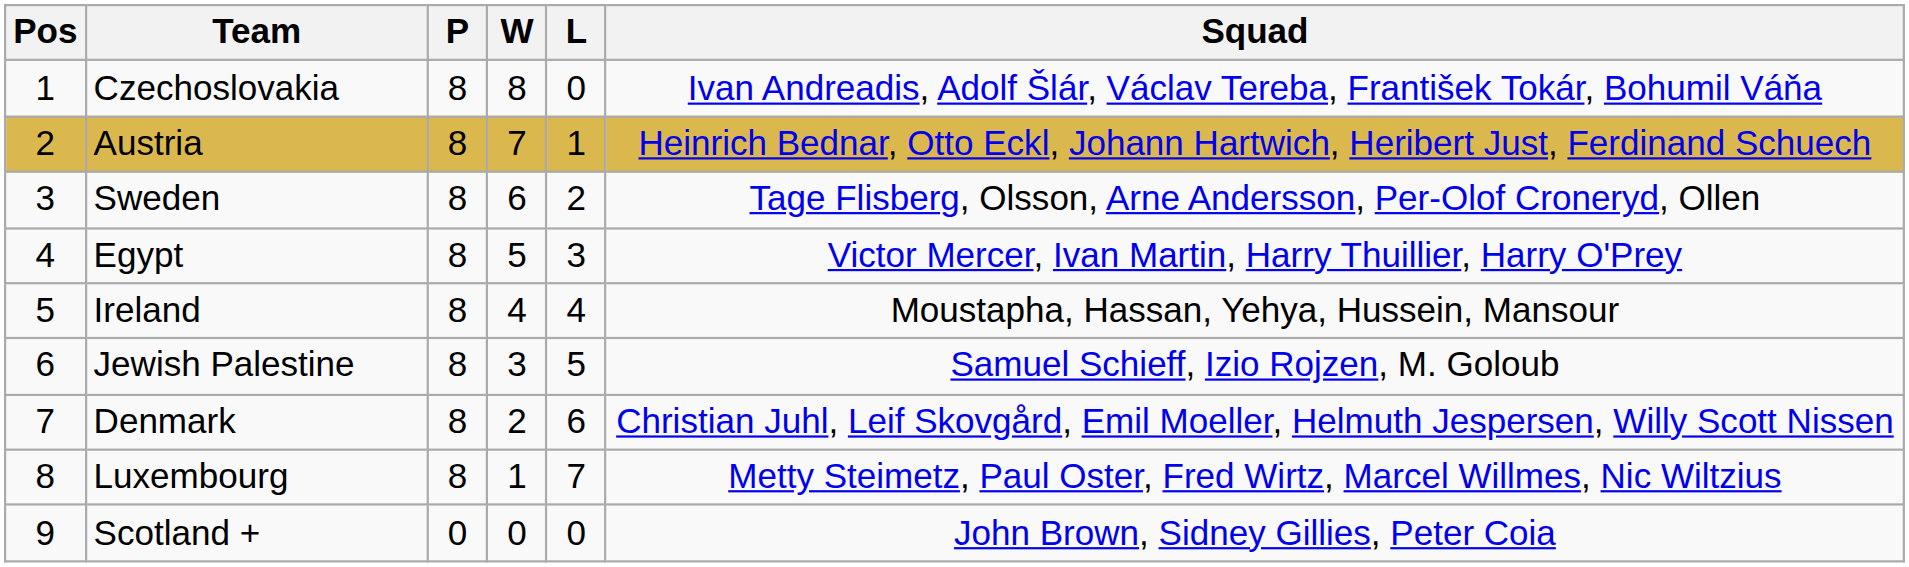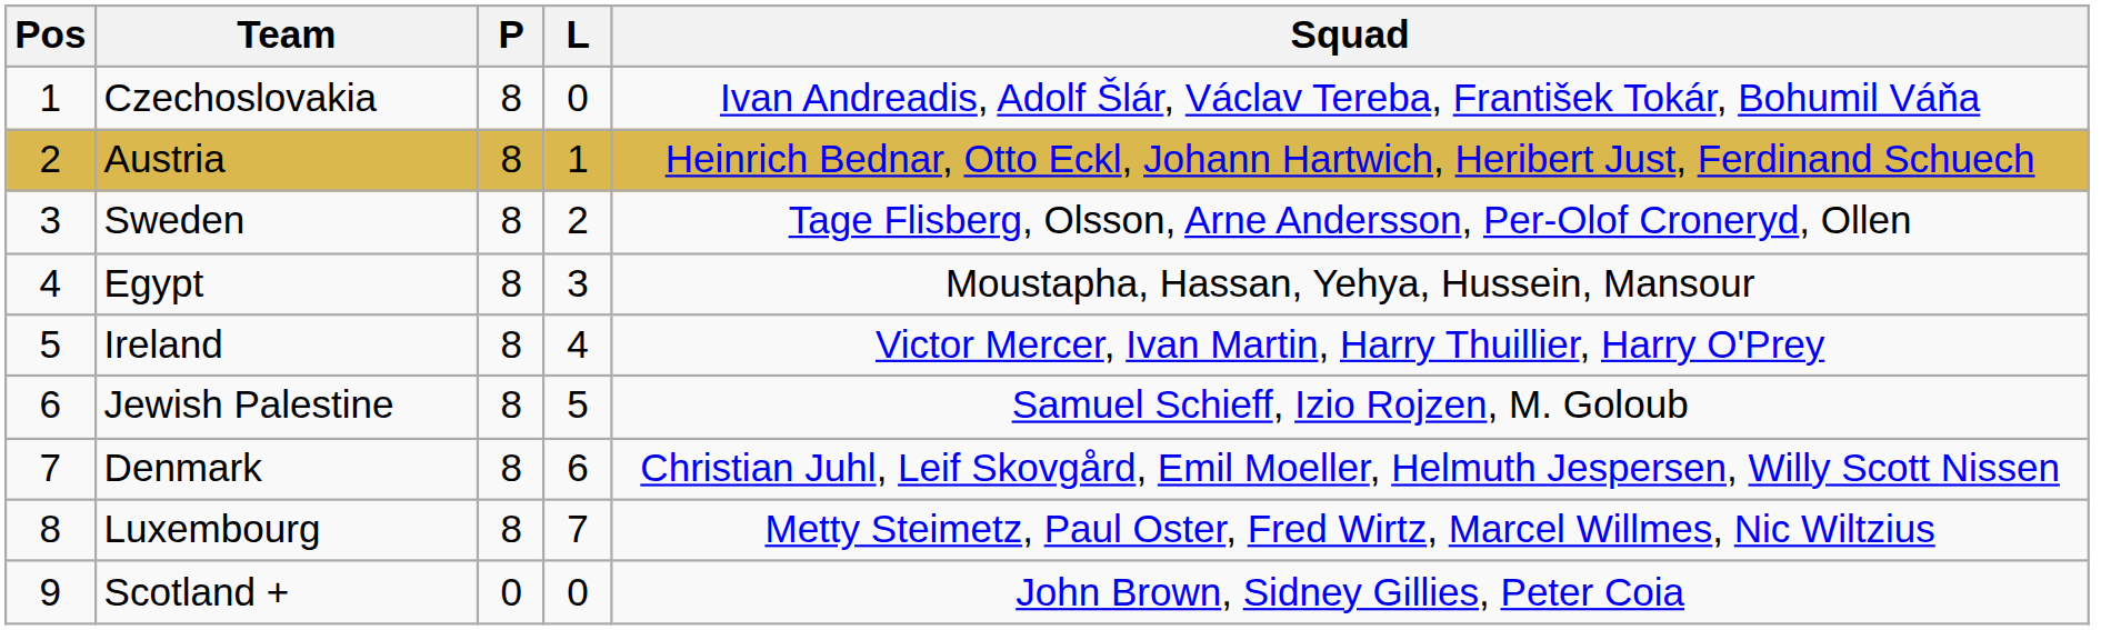- column: W | 8 | 7 | 6 | 5 | 4 | 3 | 2 | 1 | 0
Egypt | Squad: Victor Mercer, Ivan Martin, Harry Thuillier, Harry O'Prey -> Moustapha, Hassan, Yehya, Hussein, Mansour
Ireland | Squad: Moustapha, Hassan, Yehya, Hussein, Mansour -> Victor Mercer, Ivan Martin, Harry Thuillier, Harry O'Prey
